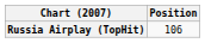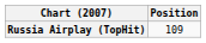Russia Airplay (TopHit) | Position: 106 -> 109
